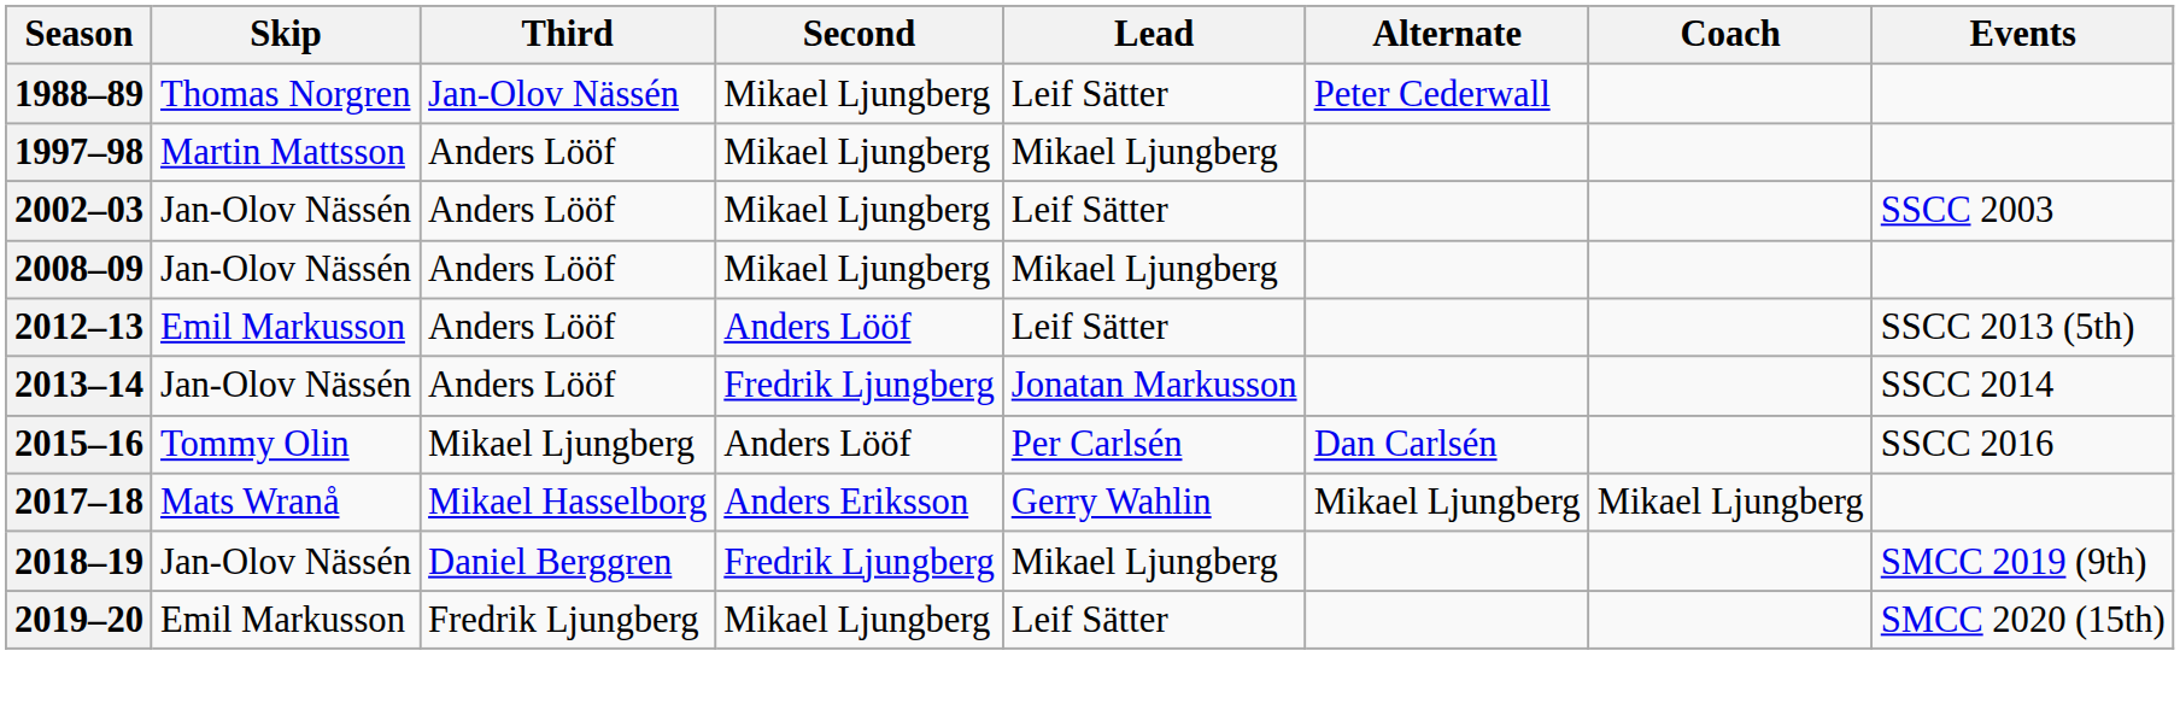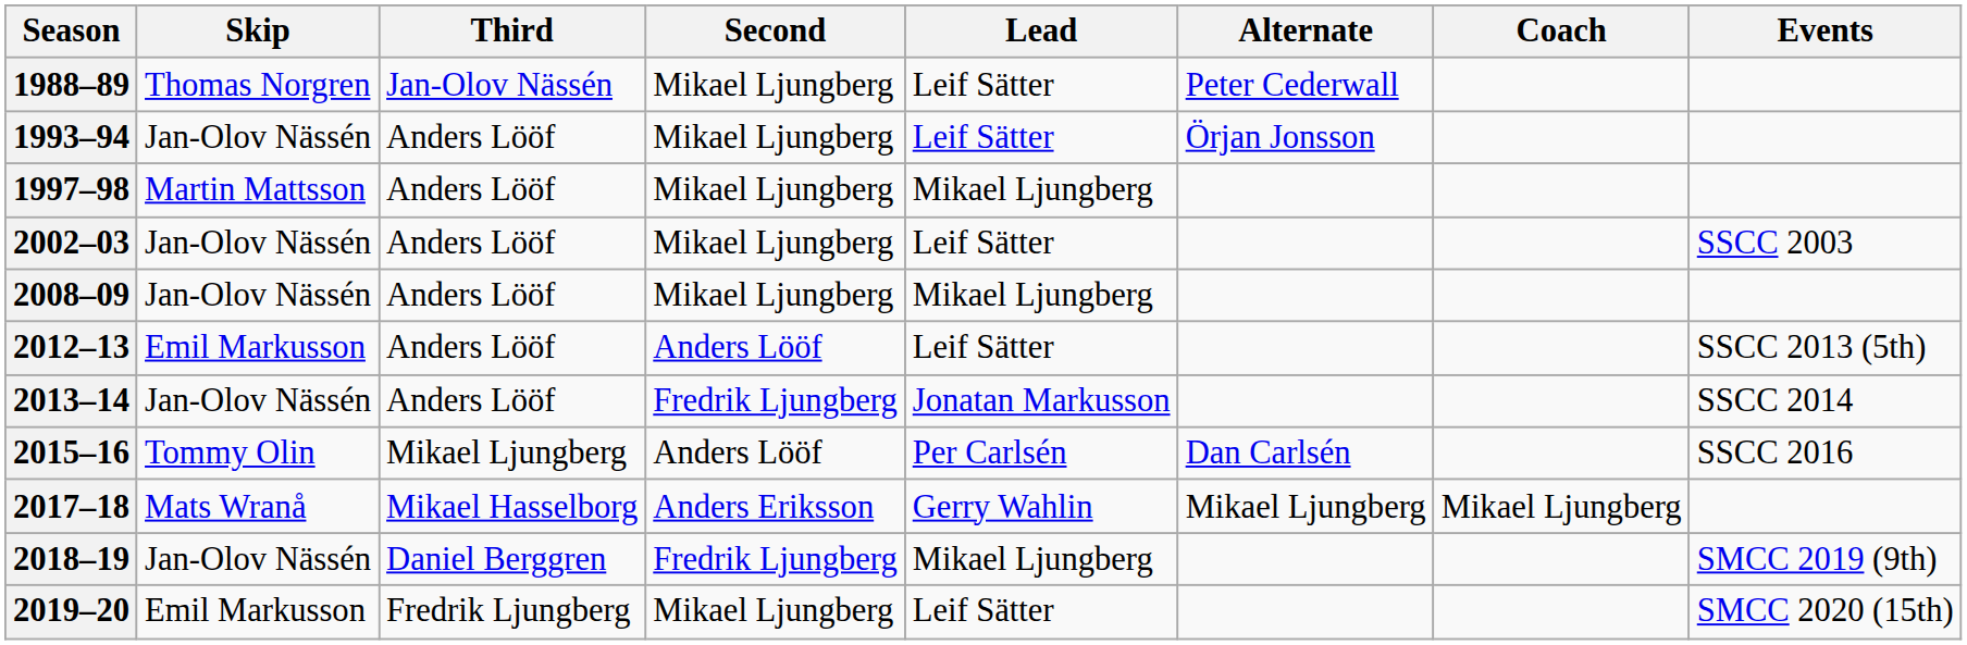+ row: 1993–94 | Jan-Olov Nässén | Anders Lööf | Mikael Ljungberg | Leif Sätter | Örjan Jonsson
